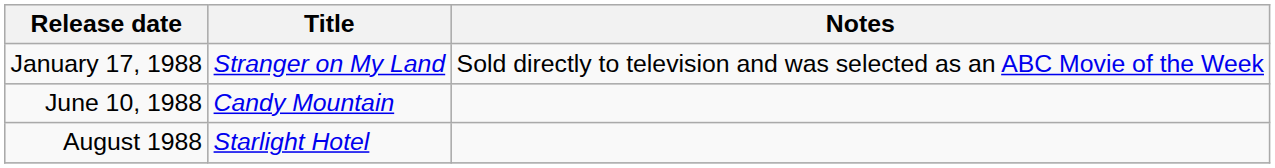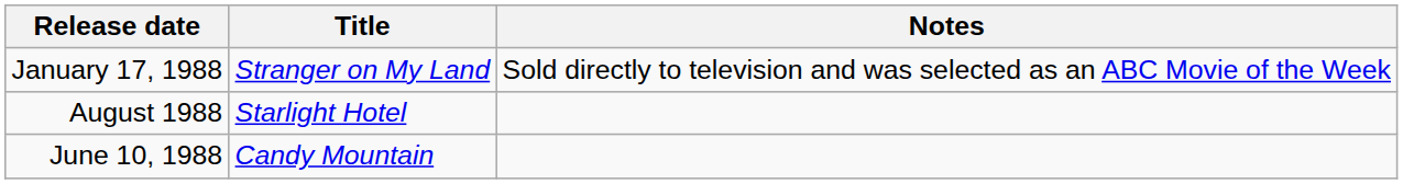rows swapped: June 10, 1988 <-> August 1988
